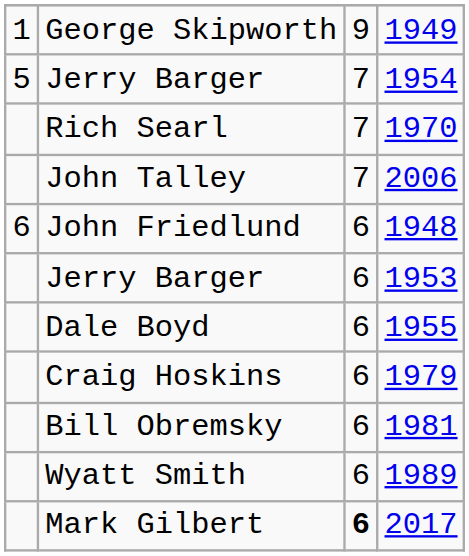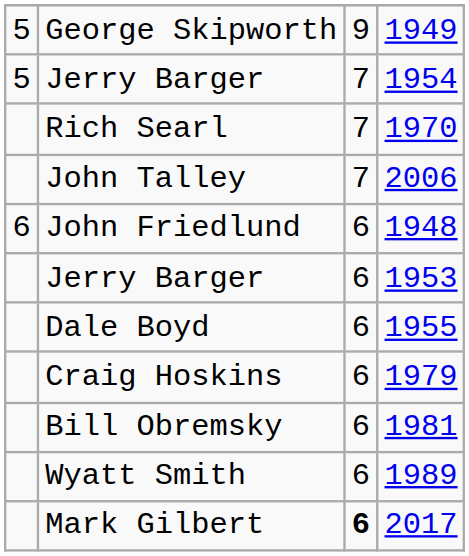George Skipworth | column 1: 1 -> 5
